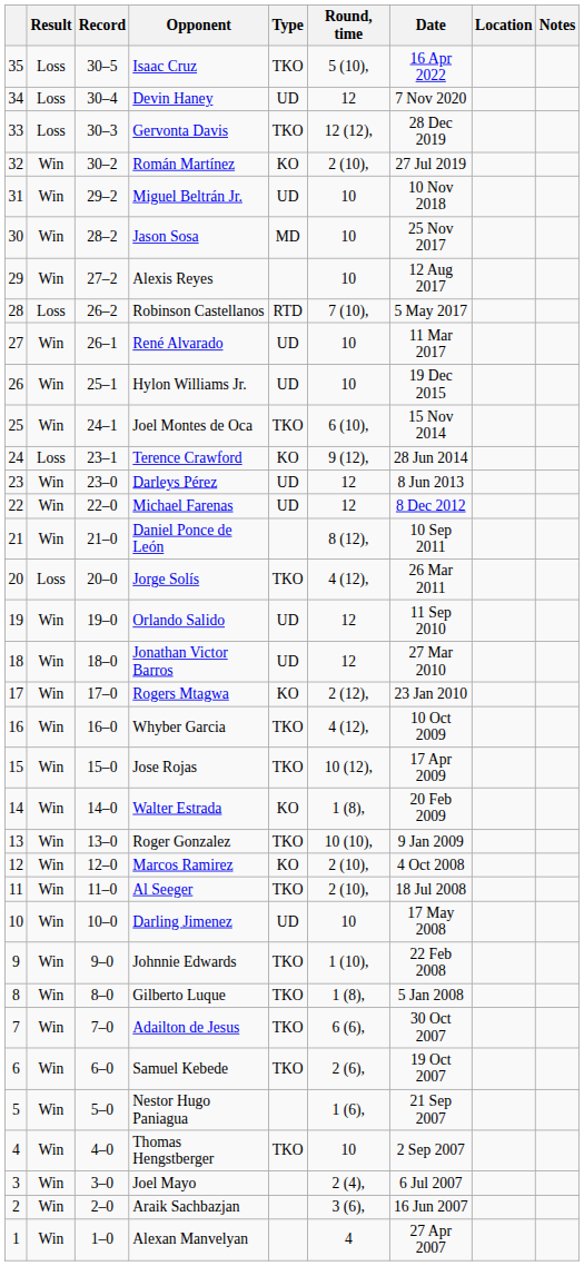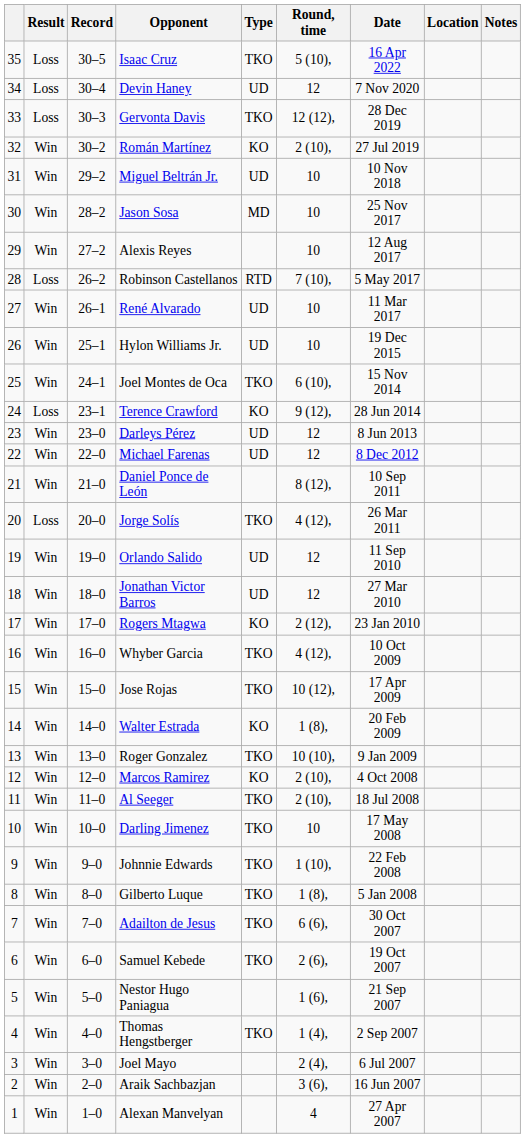Darling Jimenez | Type: UD -> TKO
Thomas Hengstberger | Round, time: 10 -> 1 (4),
